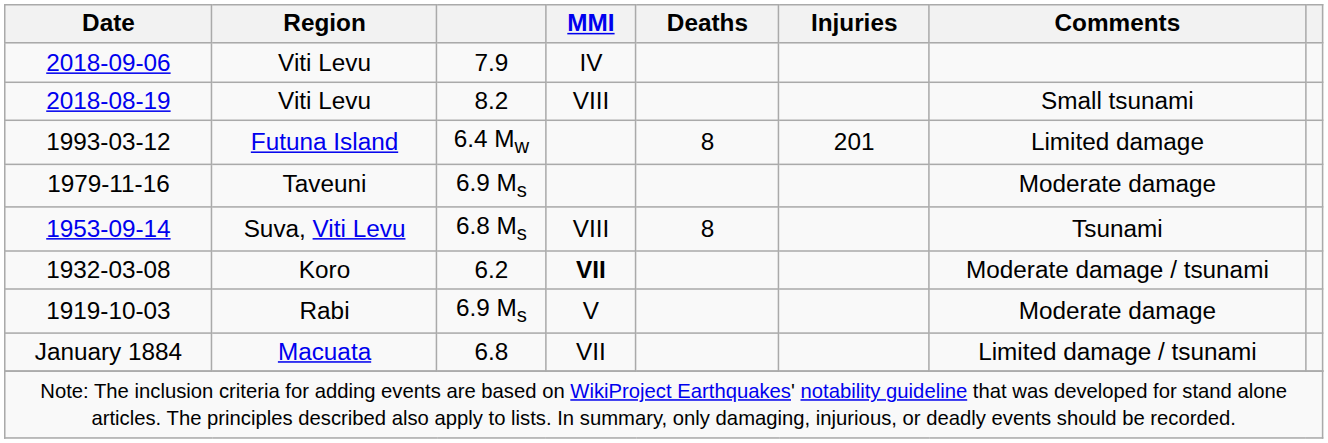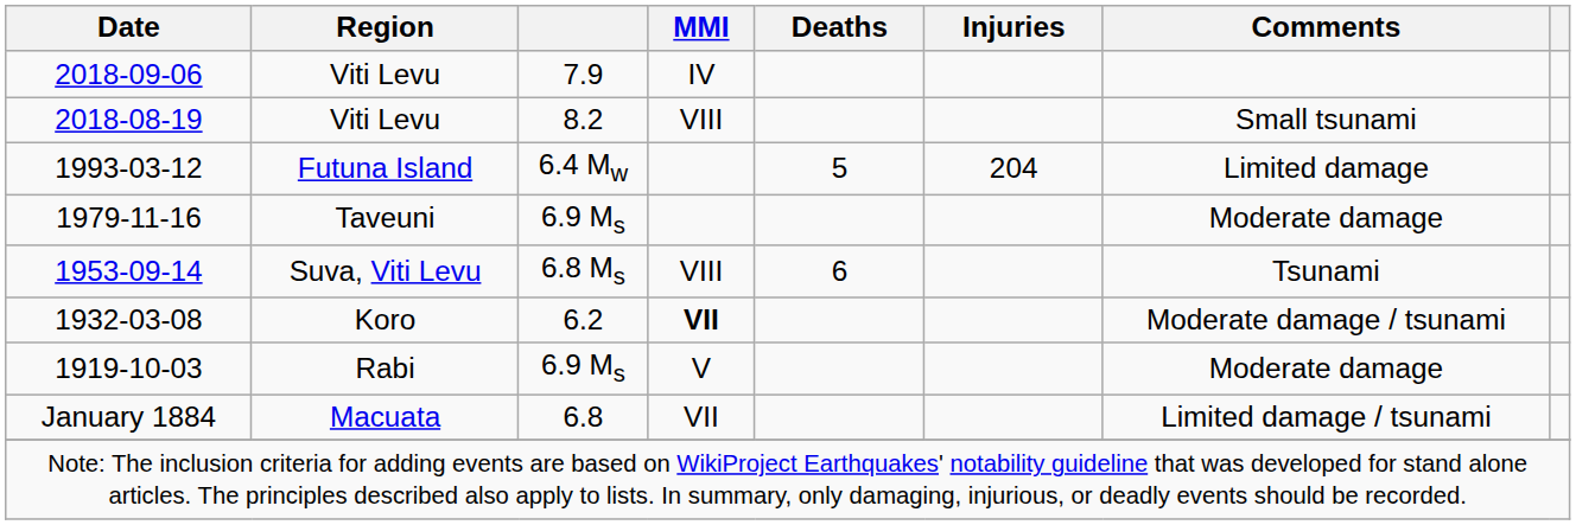1993-03-12 | Deaths: 8 -> 5
1993-03-12 | Injuries: 201 -> 204
1953-09-14 | Deaths: 8 -> 6
